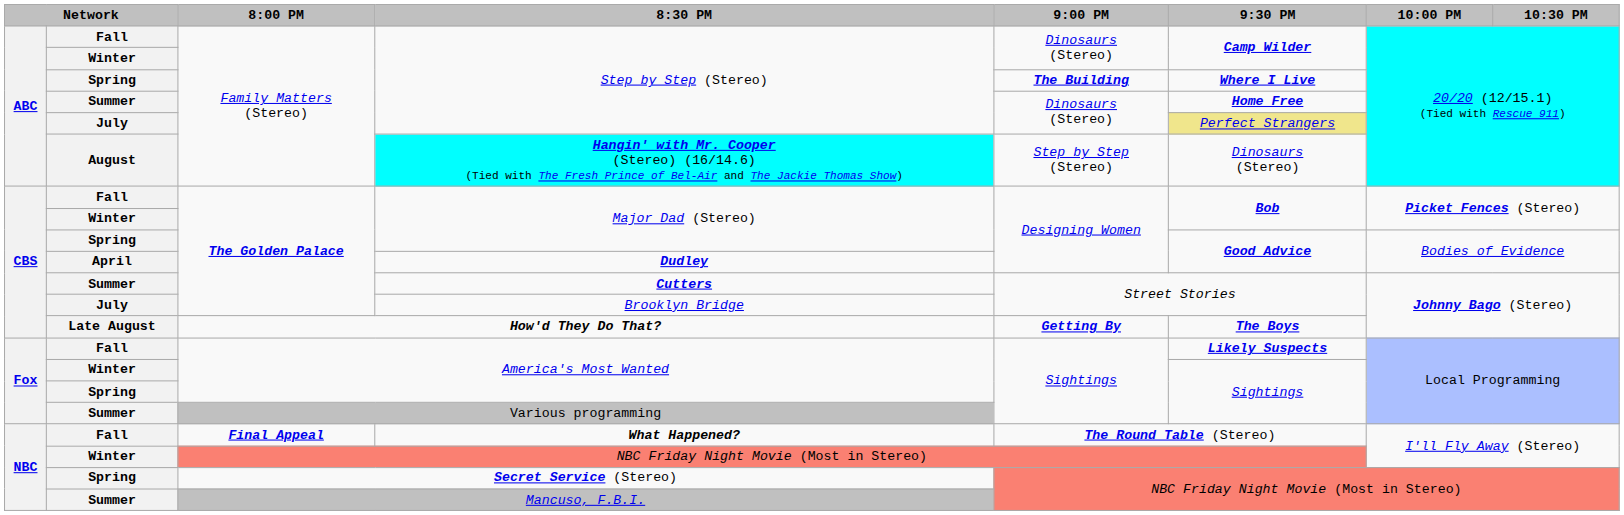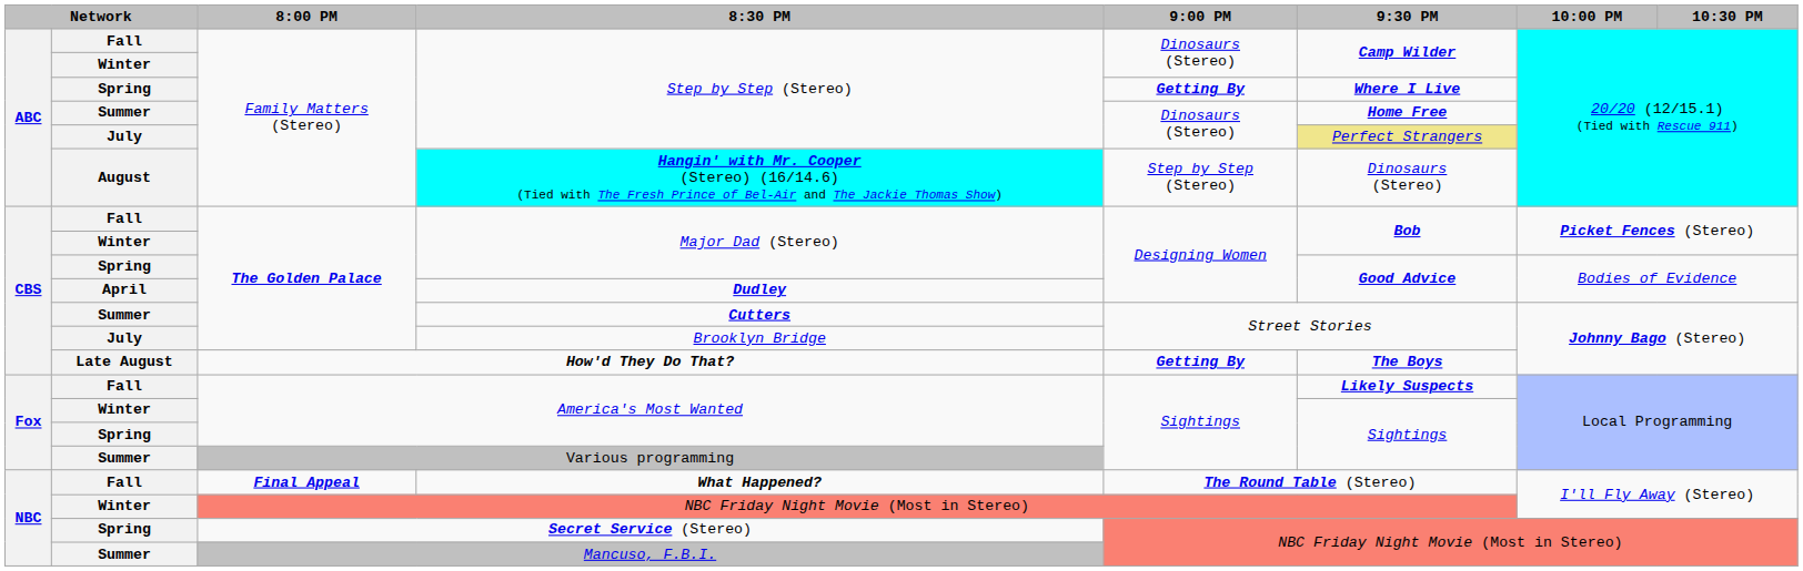Spring / Step by Step (Stereo) | 9:00 PM: The Building -> Getting By
